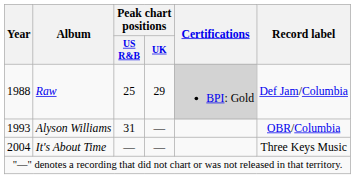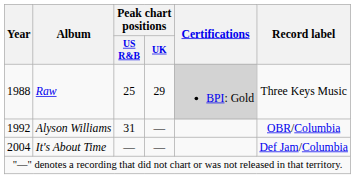Raw | Record label: Def Jam/Columbia -> Three Keys Music
Alyson Williams | Year: 1993 -> 1992
It's About Time | Record label: Three Keys Music -> Def Jam/Columbia
